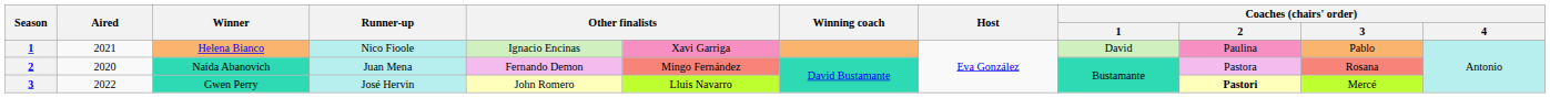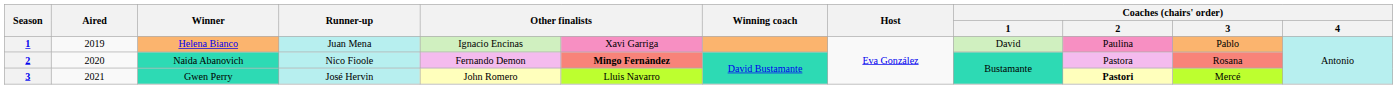Helena Bianco | Aired: 2021 -> 2019
Helena Bianco | Runner-up: Nico Fioole -> Juan Mena
Naida Abanovich | Runner-up: Juan Mena -> Nico Fioole
Naida Abanovich | column 6: normal -> bold
Gwen Perry | Aired: 2022 -> 2021
